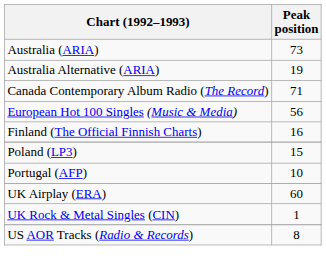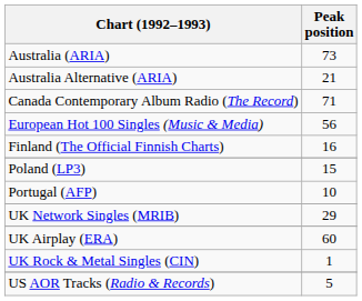Australia Alternative (ARIA) | Peak position: 19 -> 21
+ row: UK Network Singles (MRIB) | 29
US AOR Tracks (Radio & Records) | Peak position: 8 -> 5
